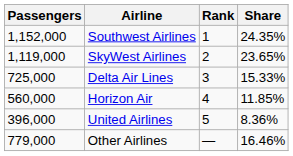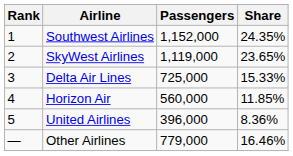columns swapped: Rank <-> Passengers
